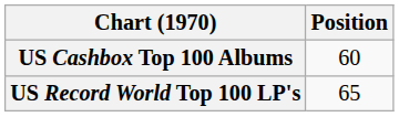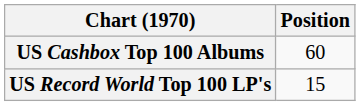US Record World Top 100 LP's | Position: 65 -> 15
